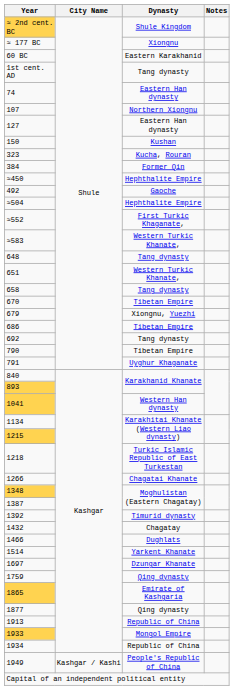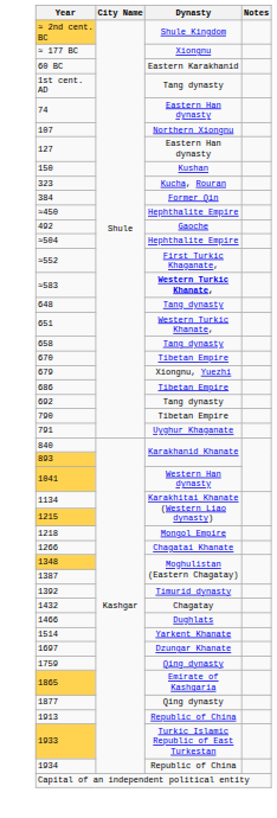≈583 | Dynasty: normal -> bold
1218 | Dynasty: Turkic Islamic Republic of East Turkestan -> Mongol Empire
1933 | Dynasty: Mongol Empire -> Turkic Islamic Republic of East Turkestan
- row: 1949 | Kashgar / Kashi | People's Republic of China
